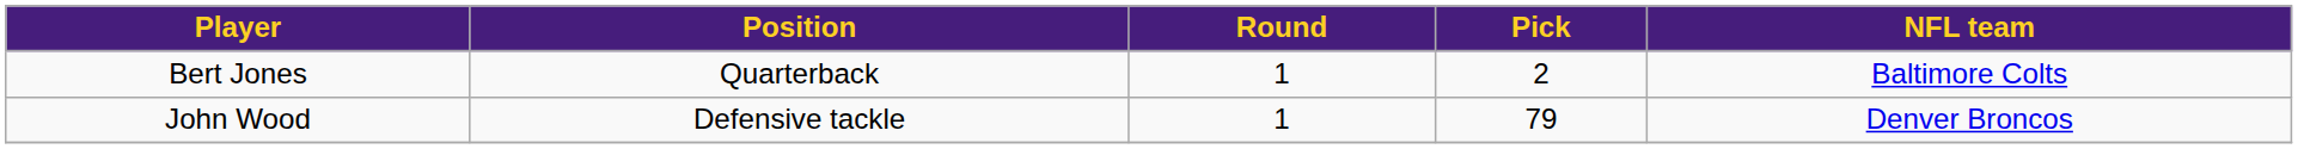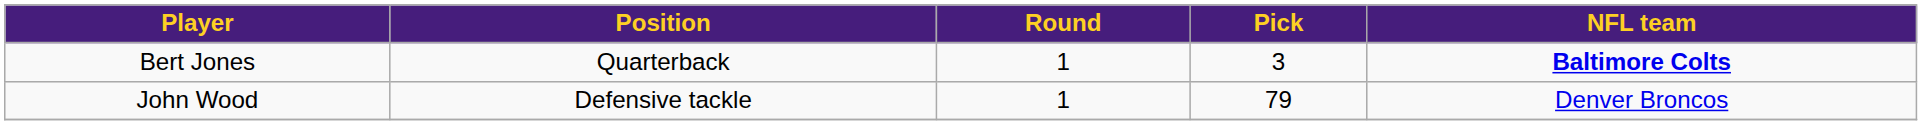Bert Jones | Pick: 2 -> 3
Bert Jones | NFL team: normal -> bold
